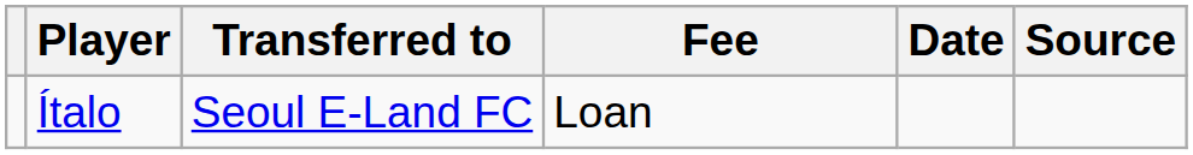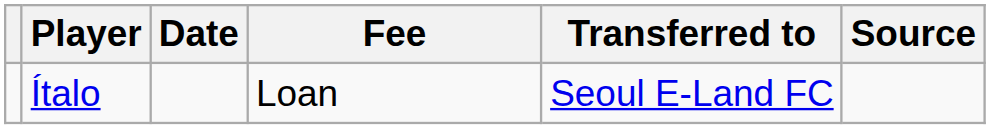columns swapped: Transferred to <-> Date
